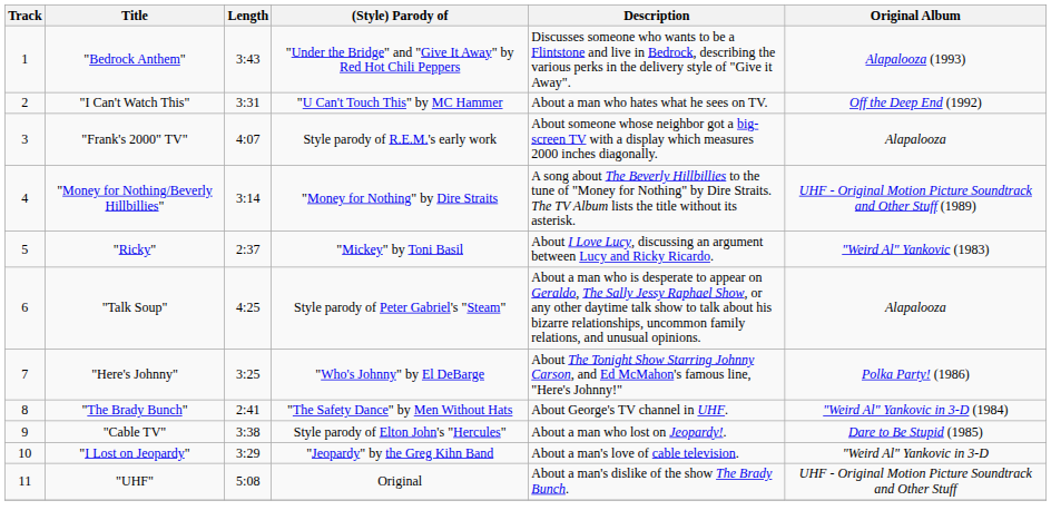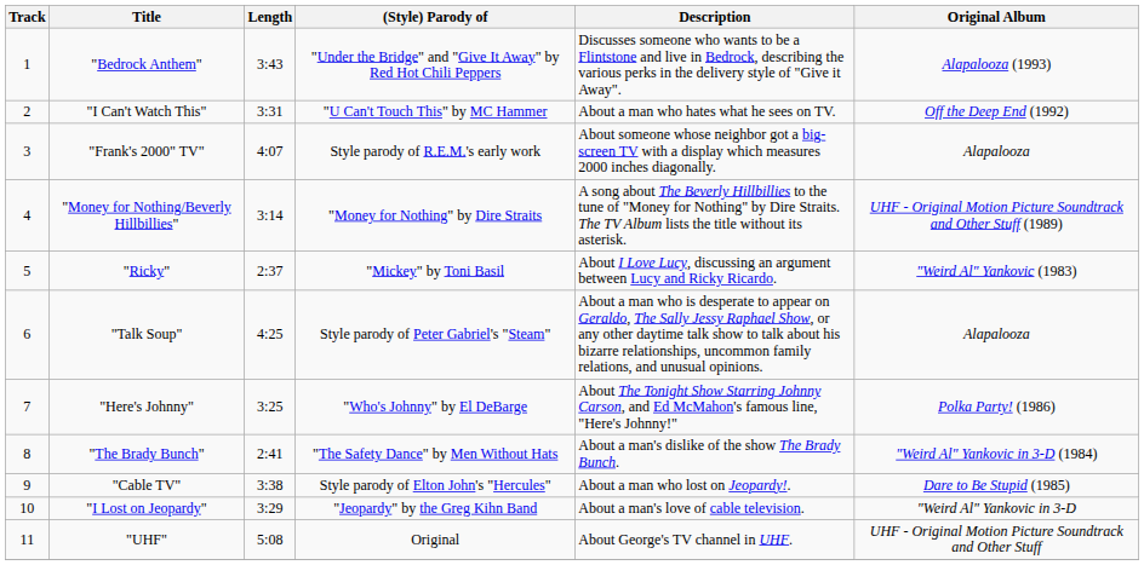"The Brady Bunch" | Description: About George's TV channel in UHF. -> About a man's dislike of the show The Brady Bunch.
"UHF" | Description: About a man's dislike of the show The Brady Bunch. -> About George's TV channel in UHF.
